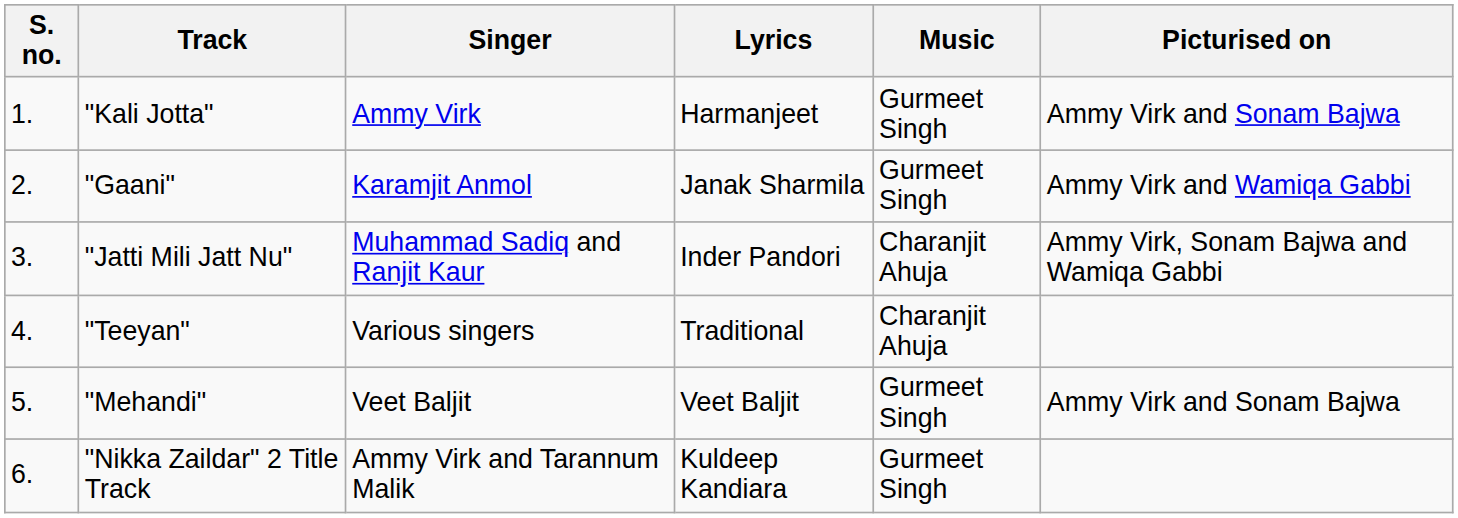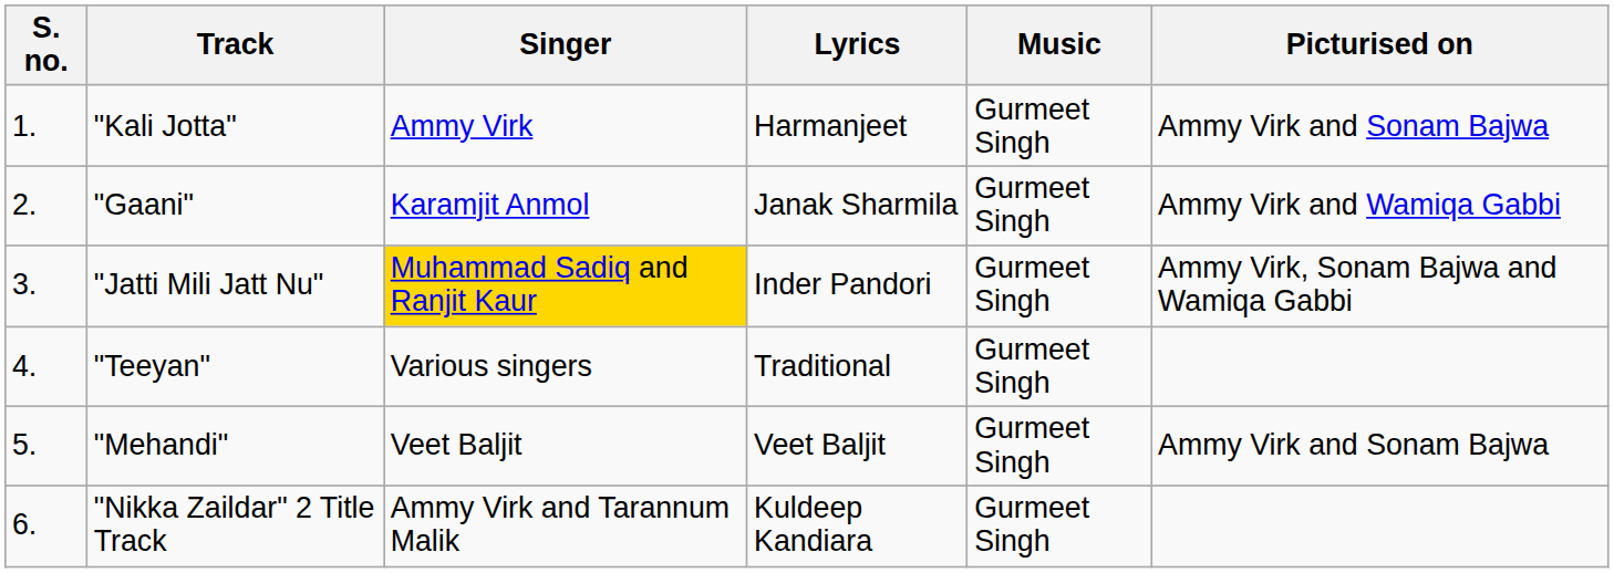"Jatti Mili Jatt Nu" | Singer: no background -> gold background
"Jatti Mili Jatt Nu" | Music: Charanjit Ahuja -> Gurmeet Singh
"Teeyan" | Music: Charanjit Ahuja -> Gurmeet Singh
